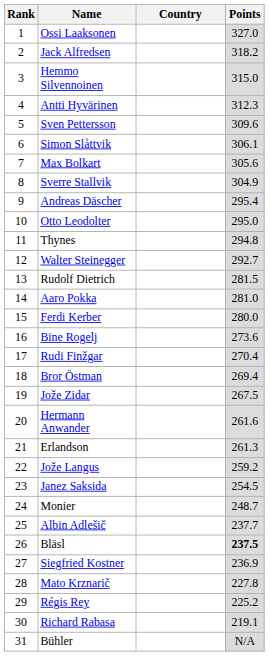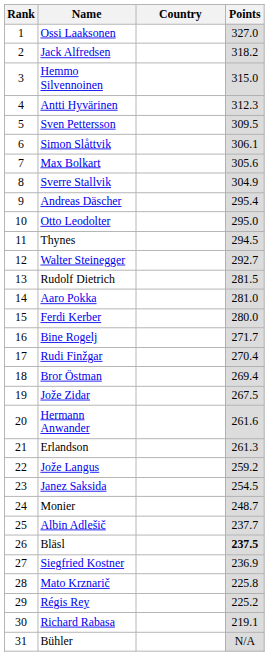Sven Pettersson | Points: 309.6 -> 309.5
Thynes | Points: 294.8 -> 294.5
Bine Rogelj | Points: 273.6 -> 271.7
Mato Krznarič | Points: 227.8 -> 225.8
